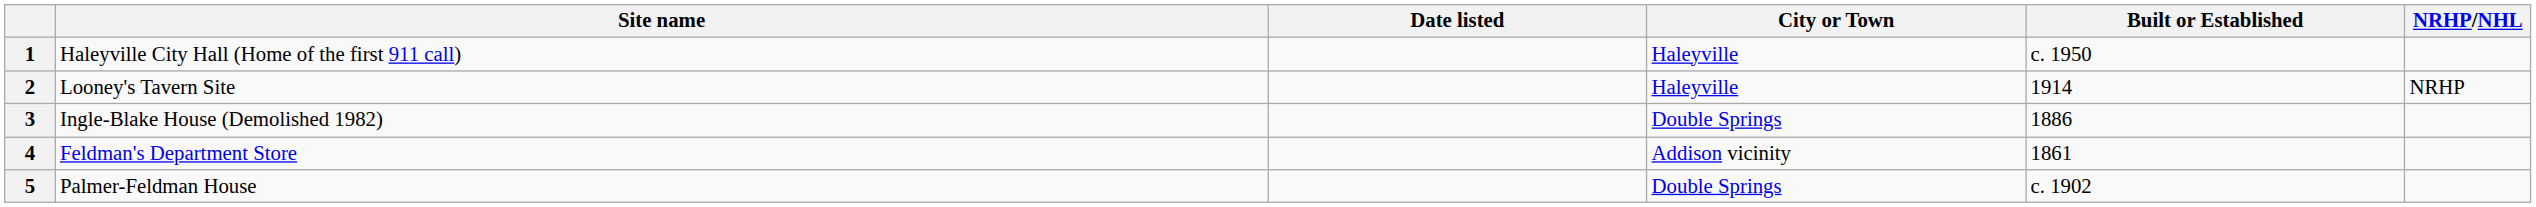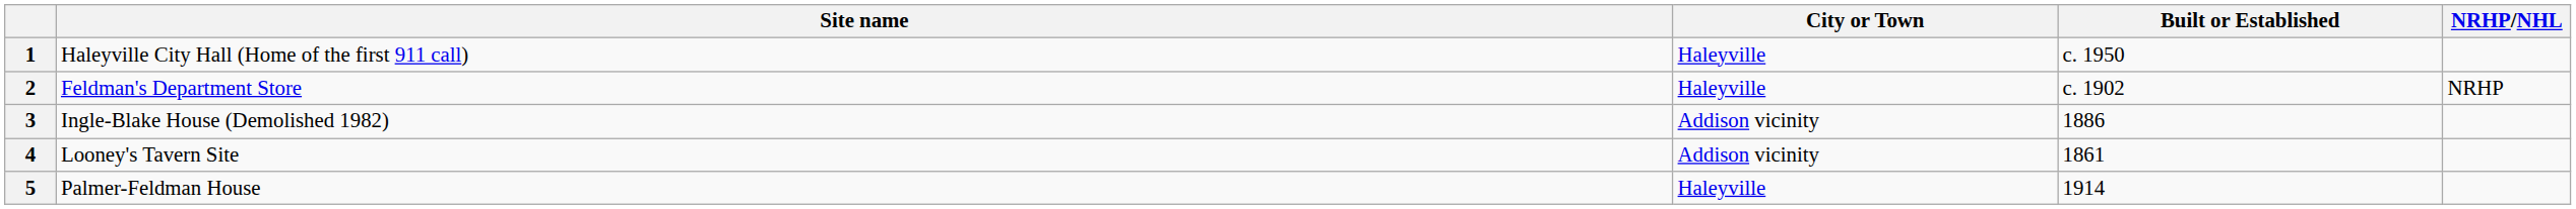- column: Date listed
2 | Site name: Looney's Tavern Site -> Feldman's Department Store
2 | Built or Established: 1914 -> c. 1902
3 | City or Town: Double Springs -> Addison vicinity
4 | Site name: Feldman's Department Store -> Looney's Tavern Site
5 | City or Town: Double Springs -> Haleyville
5 | Built or Established: c. 1902 -> 1914
